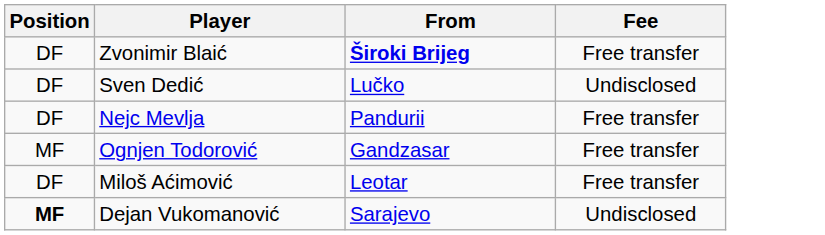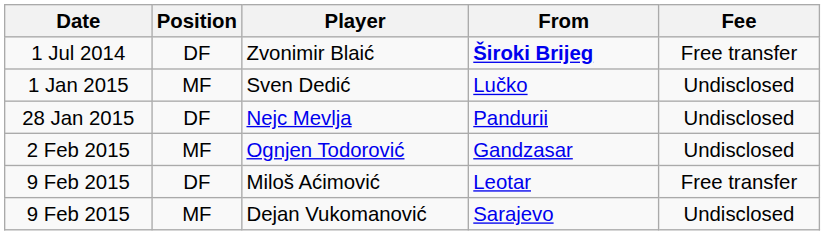+ column: Date | 1 Jul 2014 | 1 Jan 2015 | 28 Jan 2015 | 2 Feb 2015 | 9 Feb 2015 | 9 Feb 2015
Sven Dedić | Position: DF -> MF
Nejc Mevlja | Fee: Free transfer -> Undisclosed
Ognjen Todorović | Fee: Free transfer -> Undisclosed
Dejan Vukomanović | Position: bold -> normal
